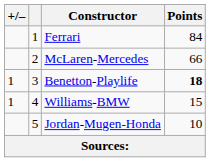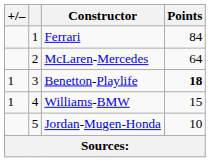McLaren-Mercedes | Points: 66 -> 64
